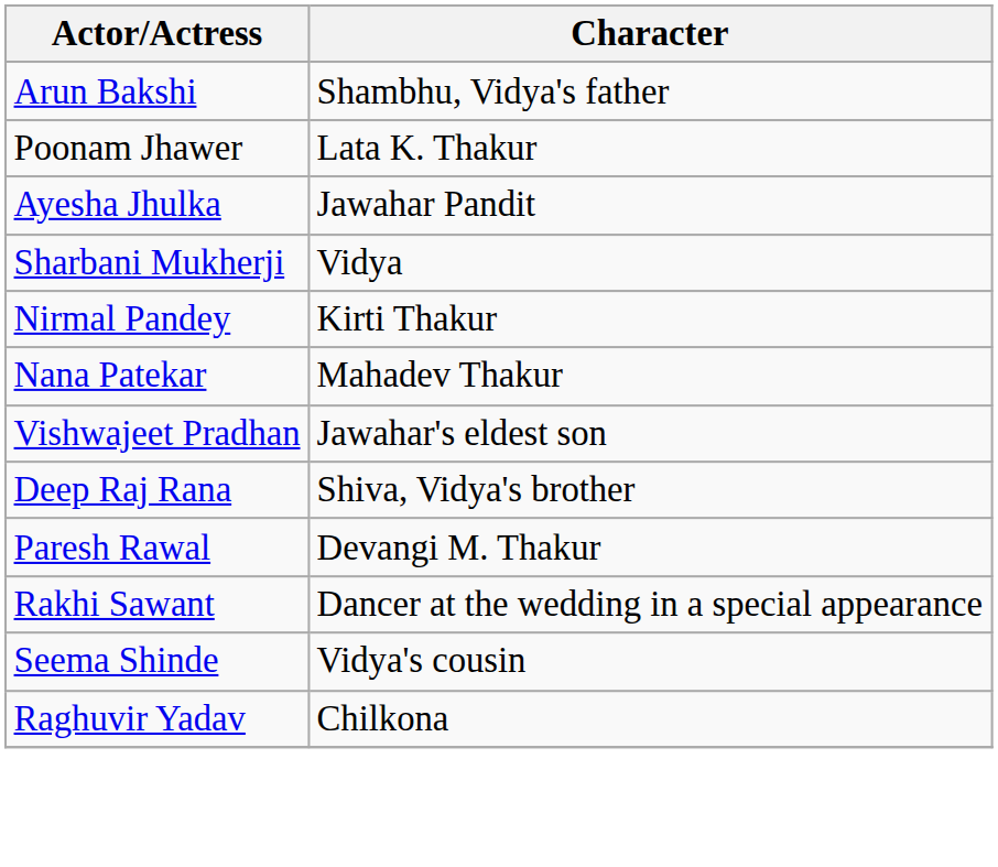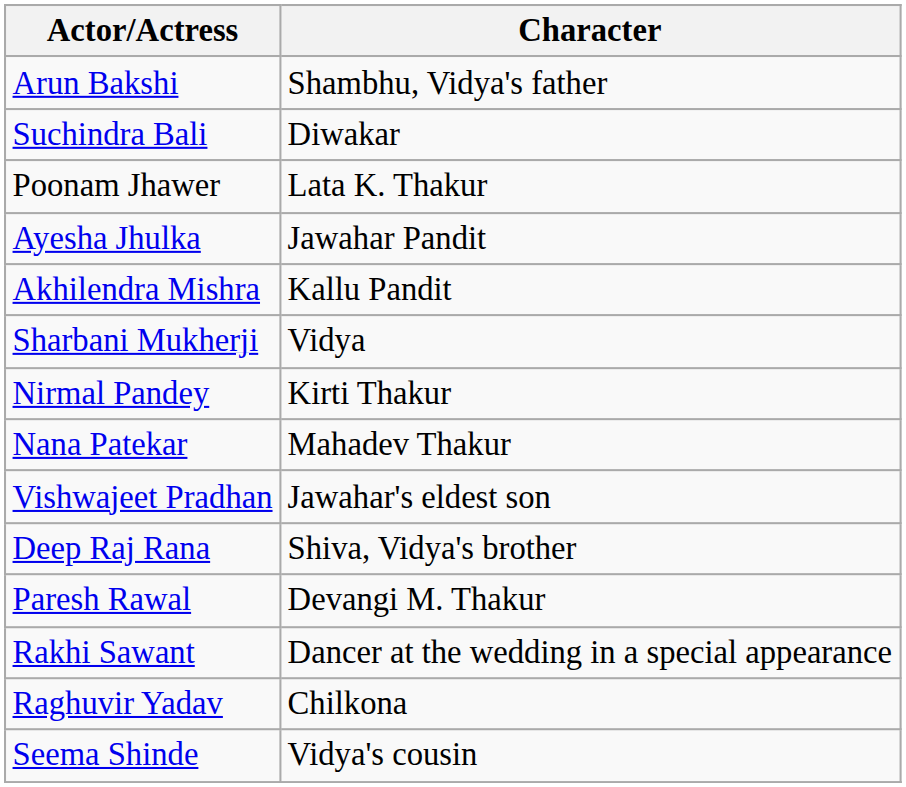+ row: Suchindra Bali | Diwakar
+ row: Akhilendra Mishra | Kallu Pandit
rows swapped: Raghuvir Yadav <-> Seema Shinde
